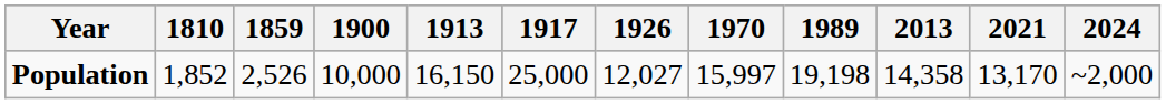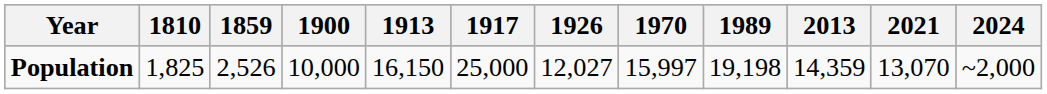Population | 1810: 1,852 -> 1,825
Population | 2013: 14,358 -> 14,359
Population | 2021: 13,170 -> 13,070
